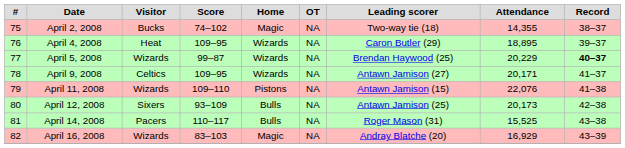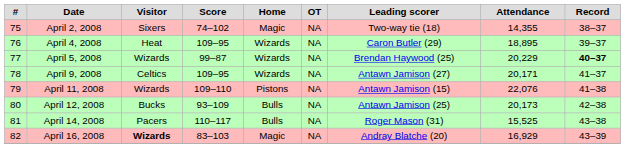April 2, 2008 | Visitor: Bucks -> Sixers
April 12, 2008 | Visitor: Sixers -> Bucks
April 16, 2008 | Visitor: normal -> bold
